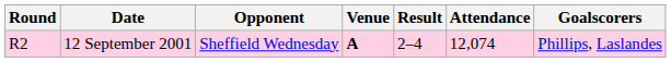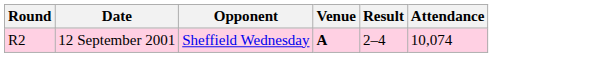- column: Goalscorers | Phillips, Laslandes
12 September 2001 | Attendance: 12,074 -> 10,074
